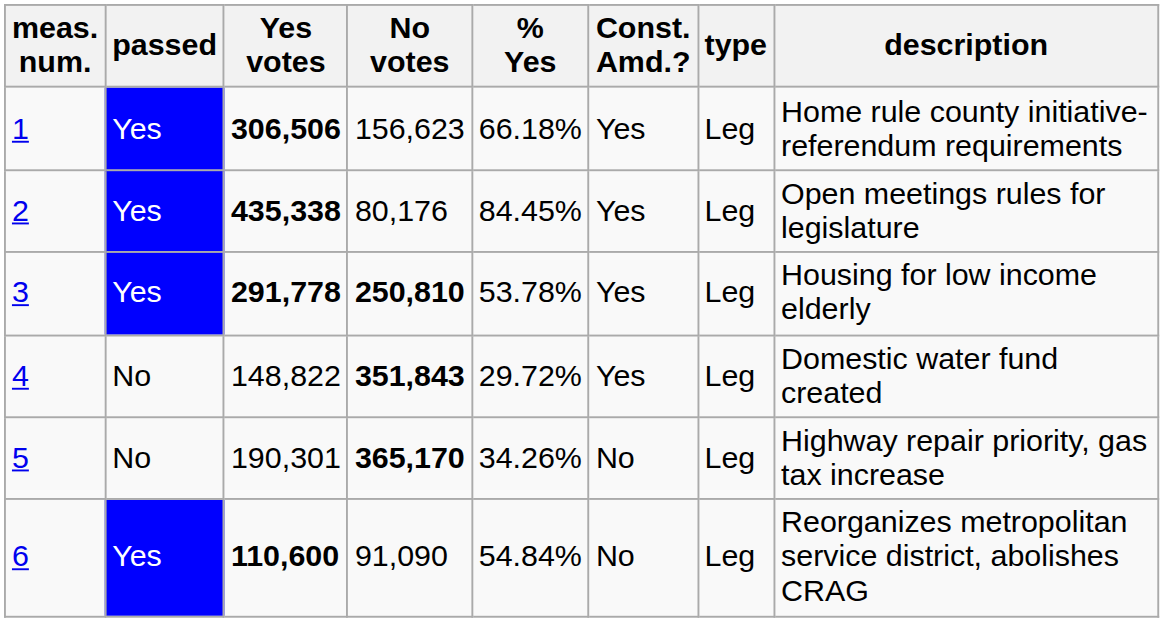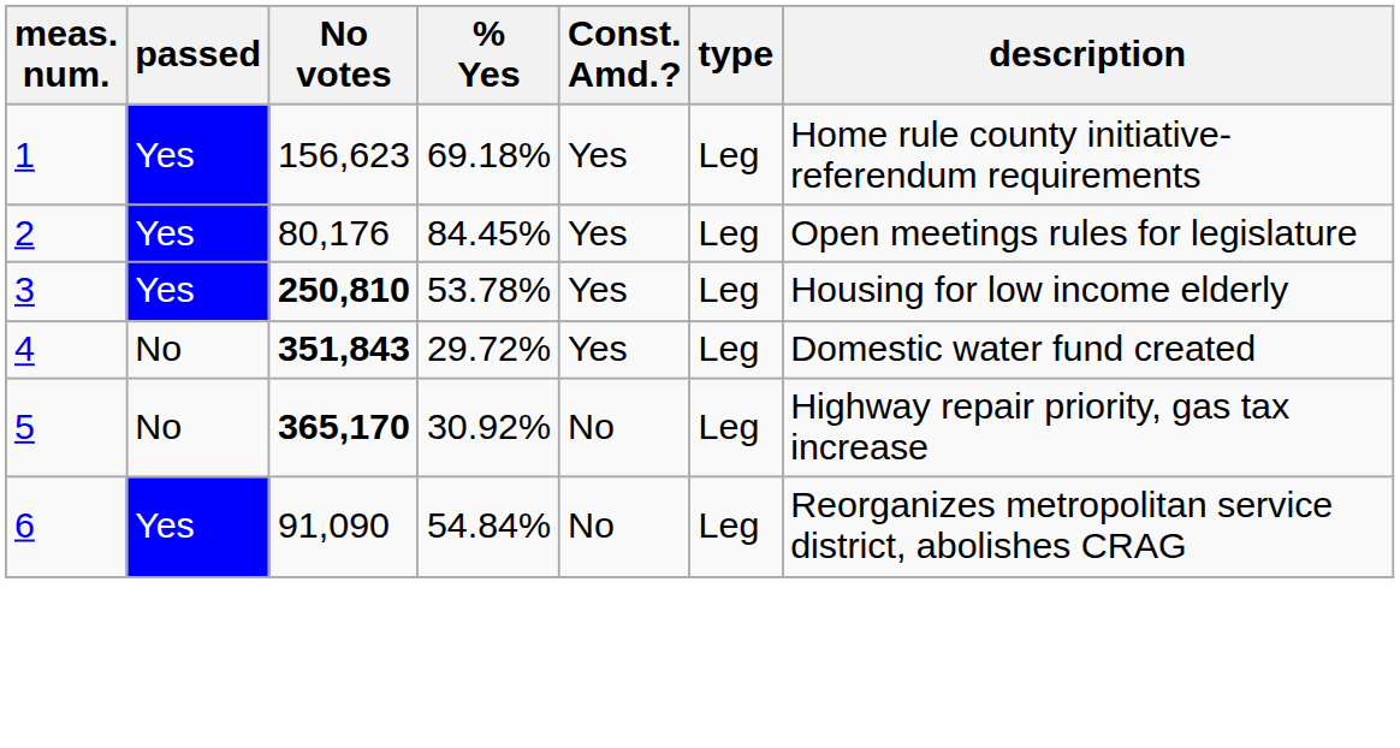- column: Yes votes | 306,506 | 435,338 | 291,778 | 148,822 | 190,301 | 110,600
1 | % Yes: 66.18% -> 69.18%
5 | % Yes: 34.26% -> 30.92%
